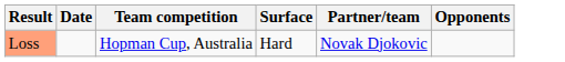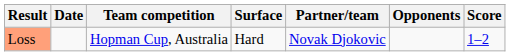+ column: Score | 1–2
